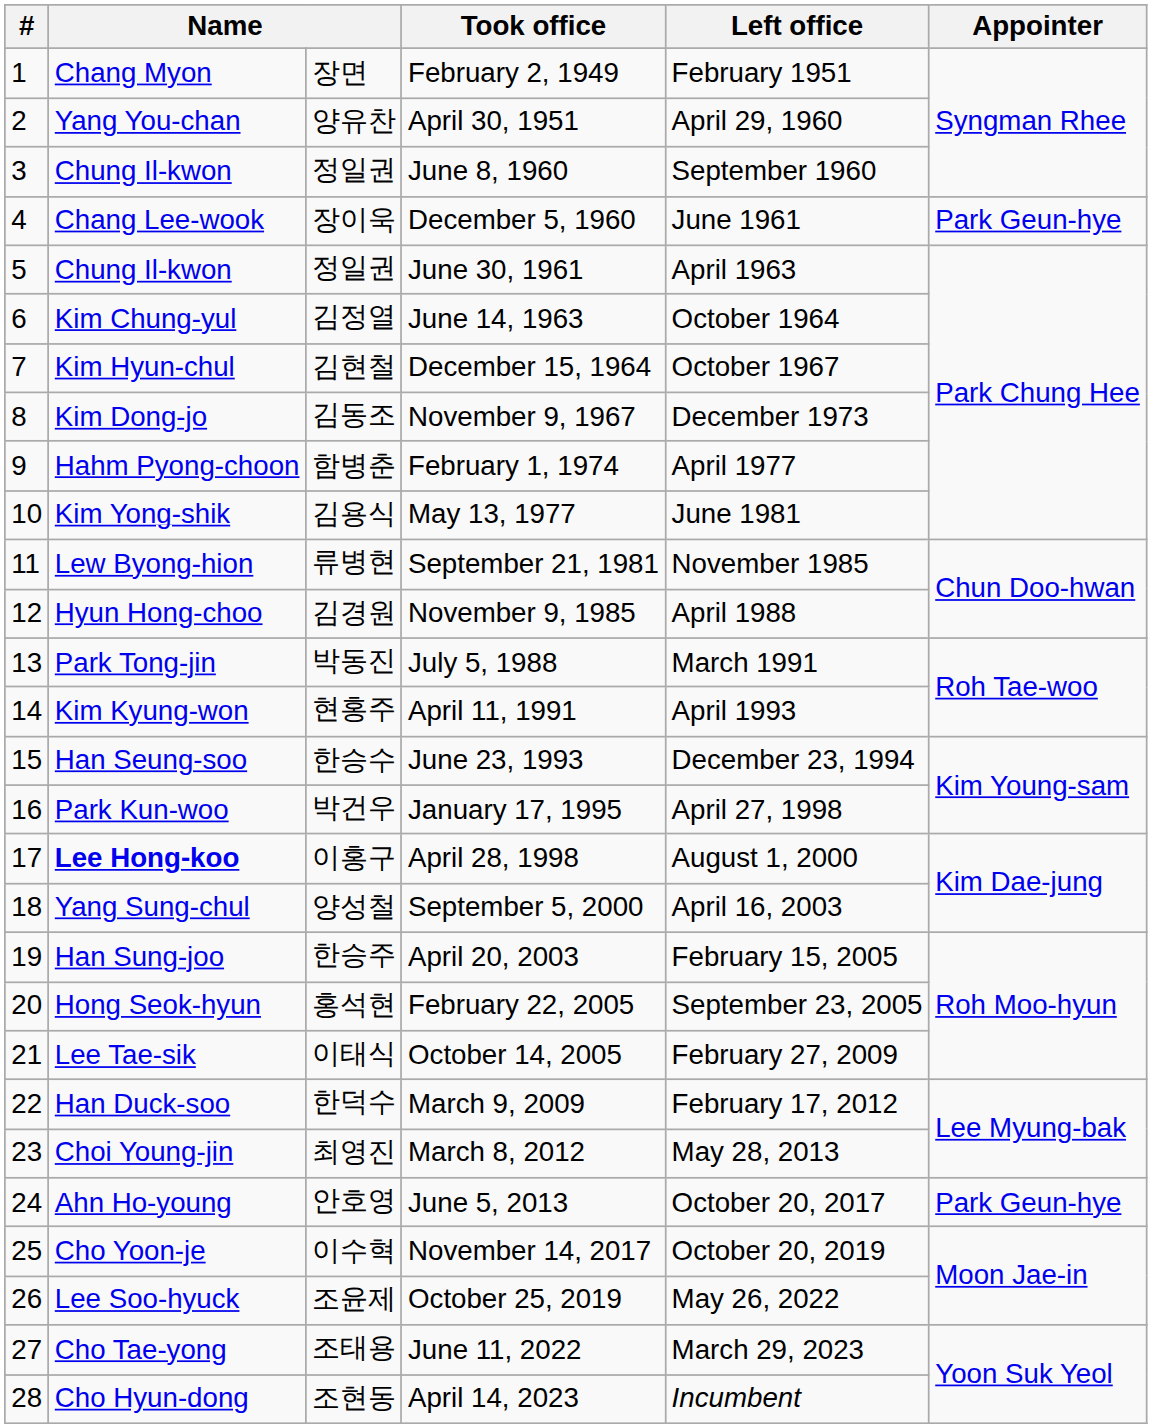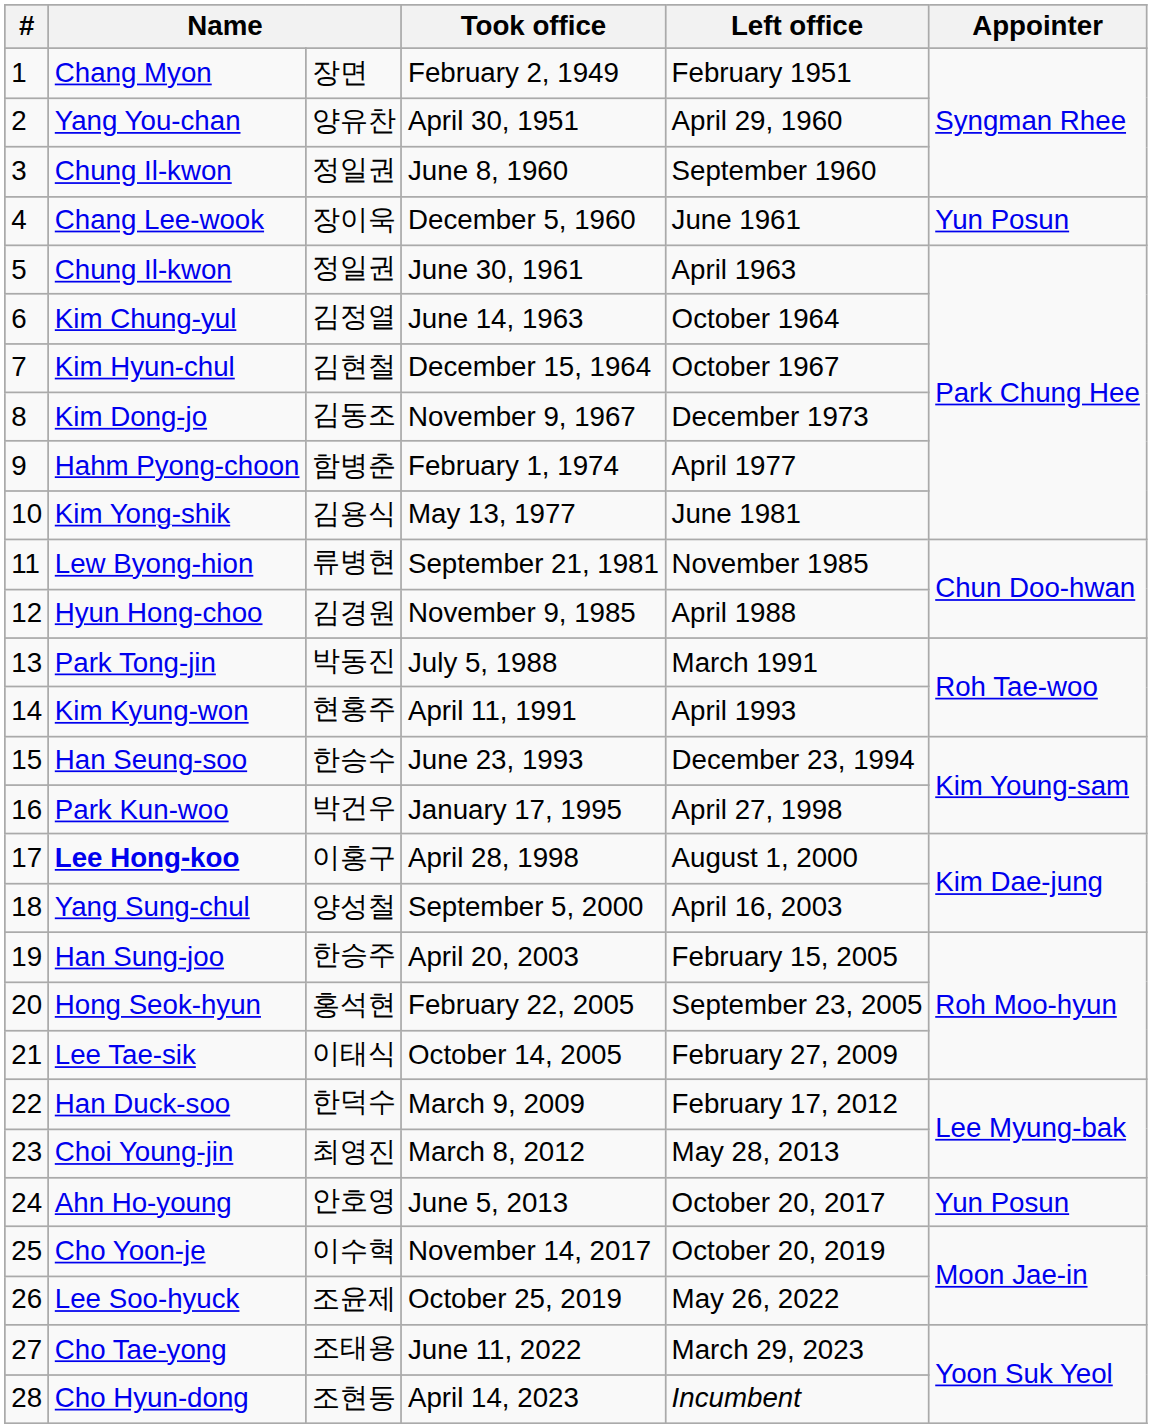December 5, 1960 | Appointer: Park Geun-hye -> Yun Posun
June 5, 2013 | Appointer: Park Geun-hye -> Yun Posun
